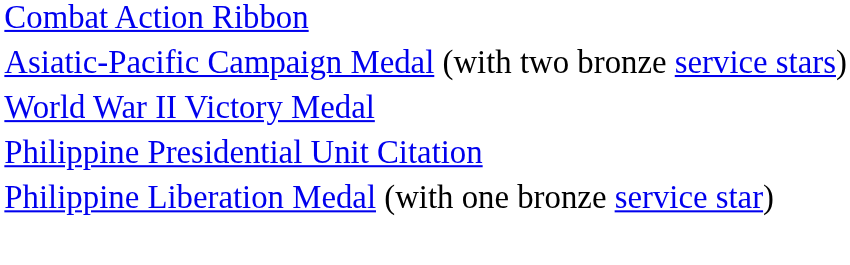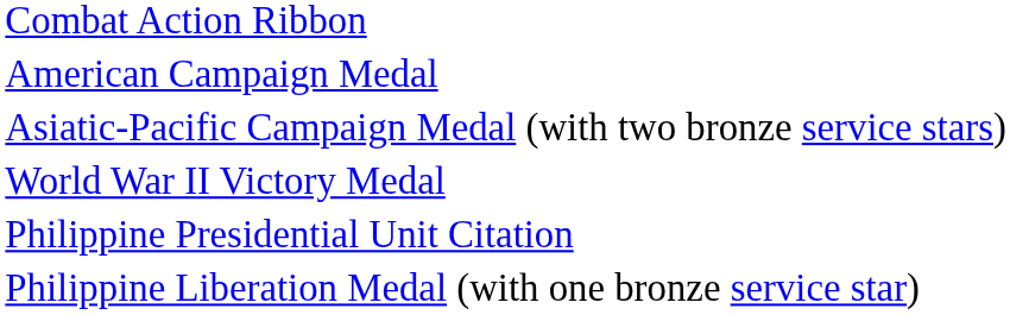+ row: American Campaign Medal
